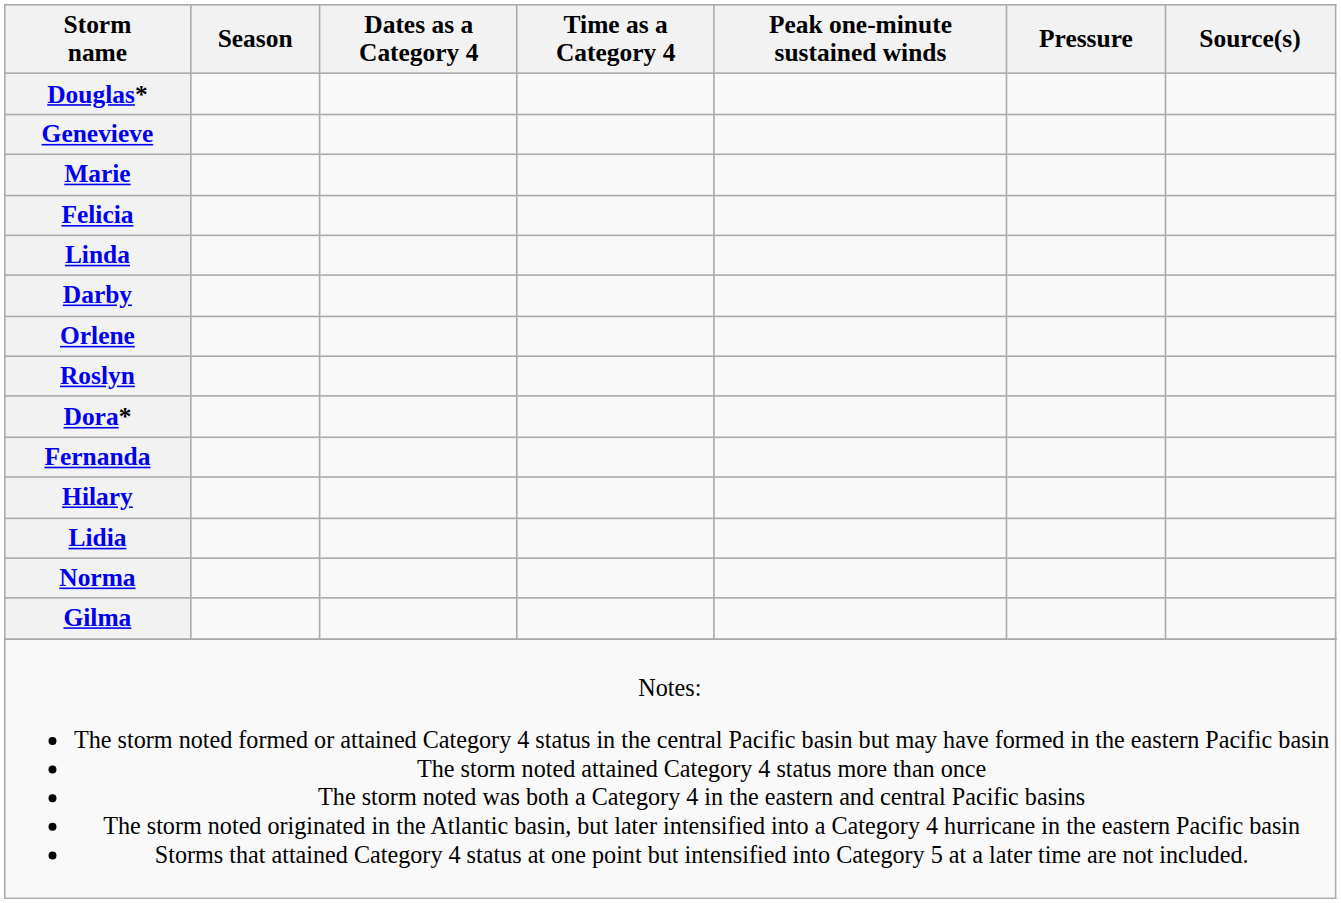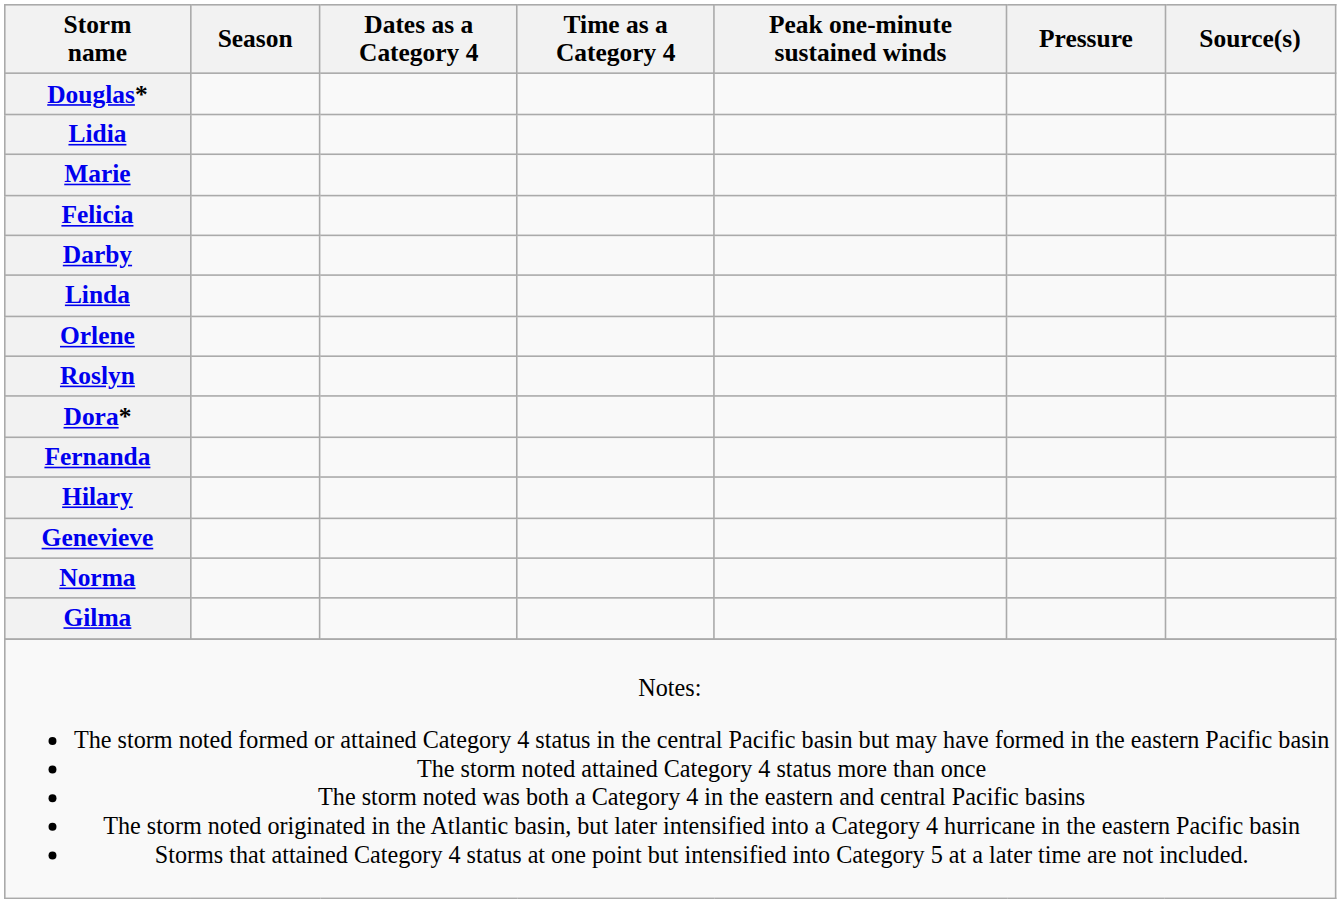rows swapped: Genevieve <-> Lidia
rows swapped: Linda <-> Darby
